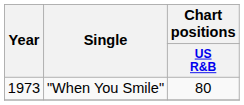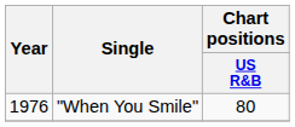"When You Smile" | Year: 1973 -> 1976
